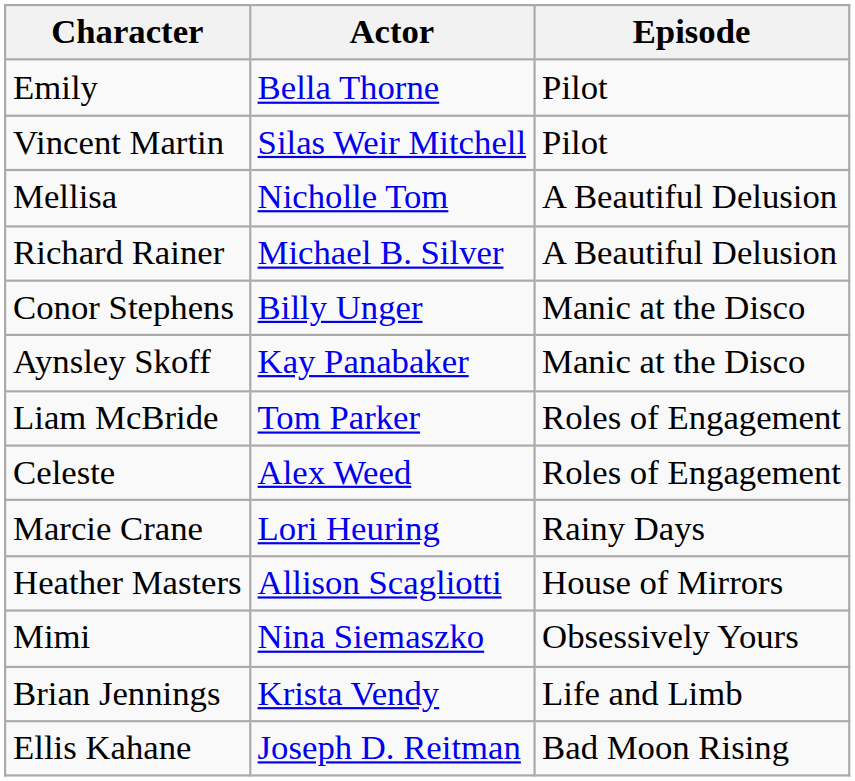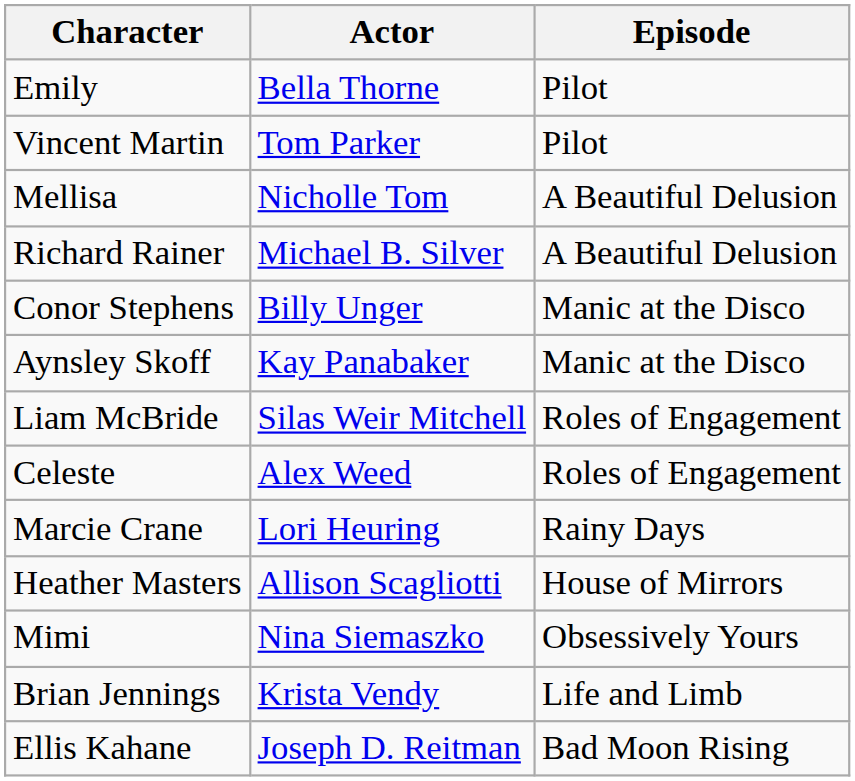Vincent Martin | Actor: Silas Weir Mitchell -> Tom Parker
Liam McBride | Actor: Tom Parker -> Silas Weir Mitchell
